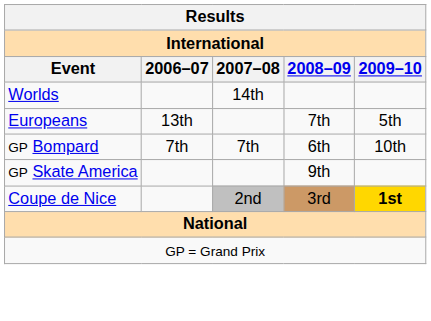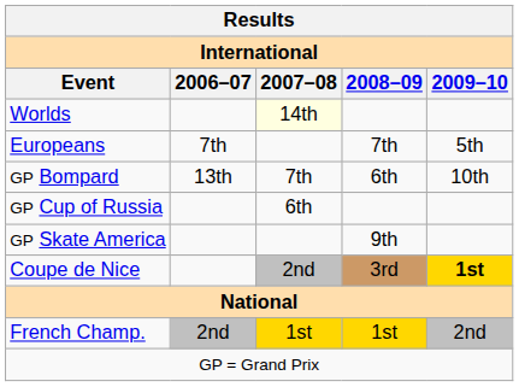Worlds | 2007–08: no background -> lightyellow background
Europeans | 2006–07: 13th -> 7th
GP Bompard | 2006–07: 7th -> 13th
+ row: GP Cup of Russia | 6th
+ row: French Champ. | 2nd | 1st | 1st | 2nd
